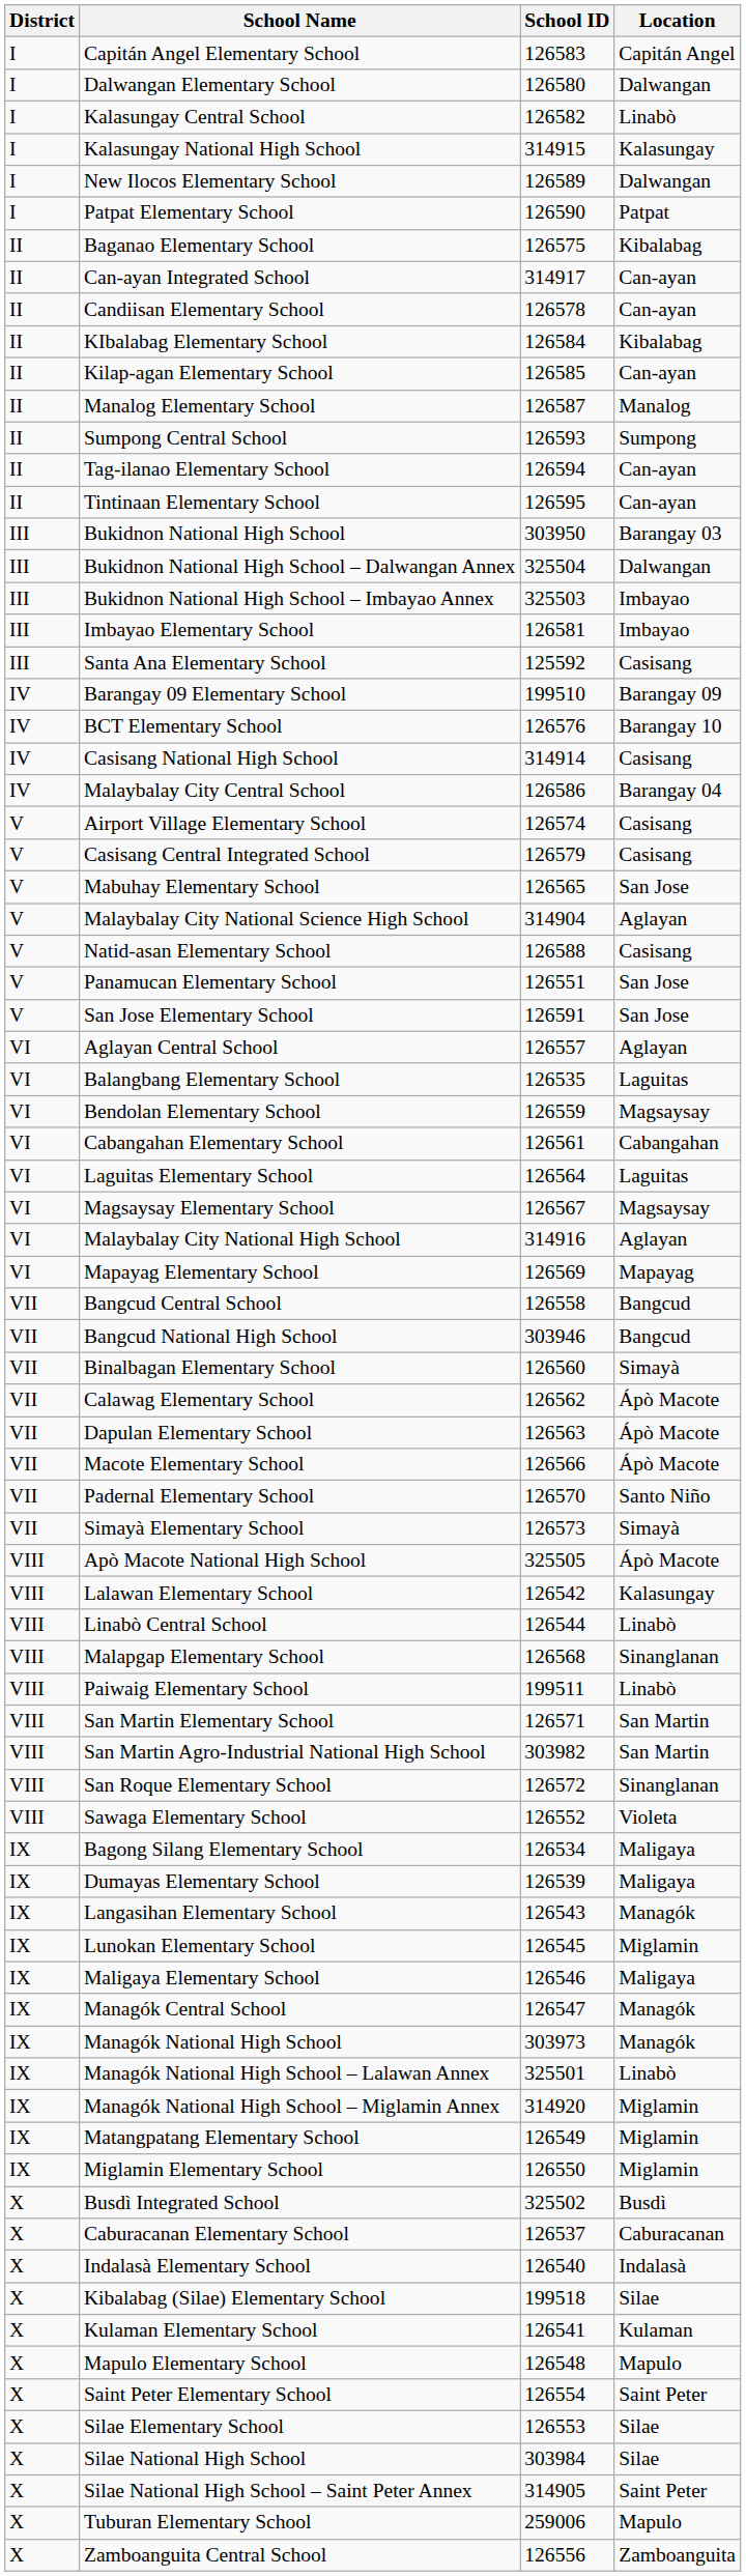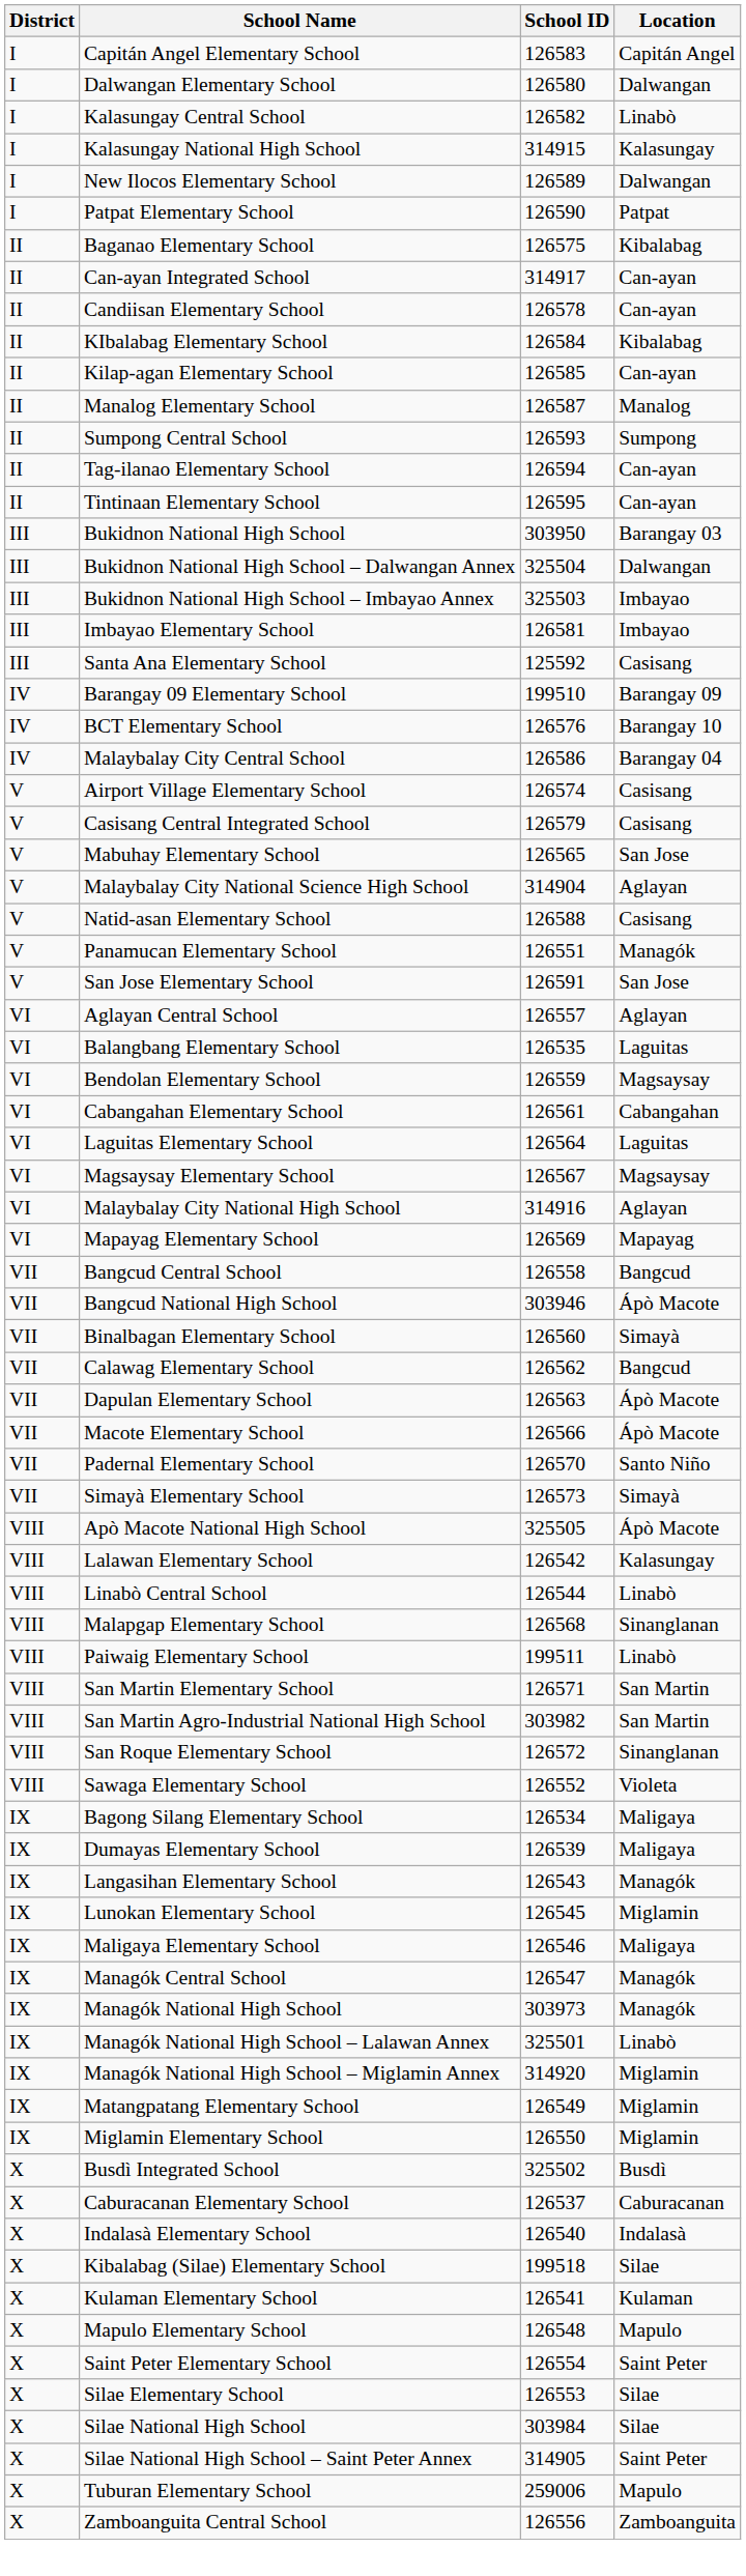- row: IV | Casisang National High School | 314914 | Casisang
Panamucan Elementary School | Location: San Jose -> Managók
Bangcud National High School | Location: Bangcud -> Ápò Macote
Calawag Elementary School | Location: Ápò Macote -> Bangcud
